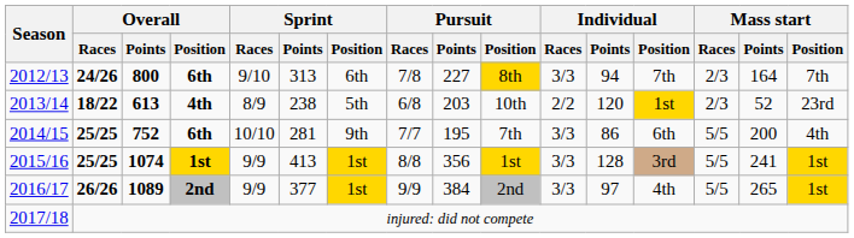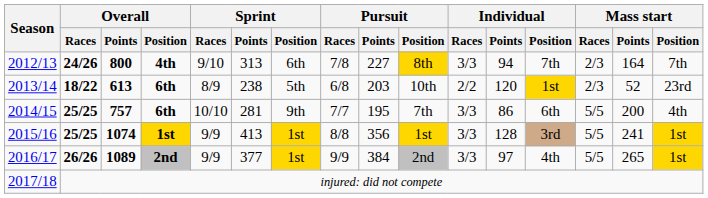2012/13 | Overall / Position: 6th -> 4th
2013/14 | Overall / Position: 4th -> 6th
2014/15 | Overall / Points: 752 -> 757
